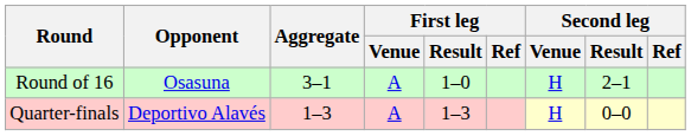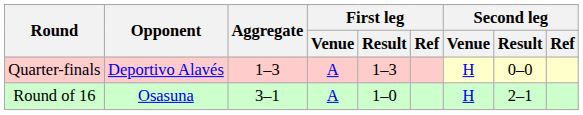rows swapped: Round of 16 <-> Quarter-finals
